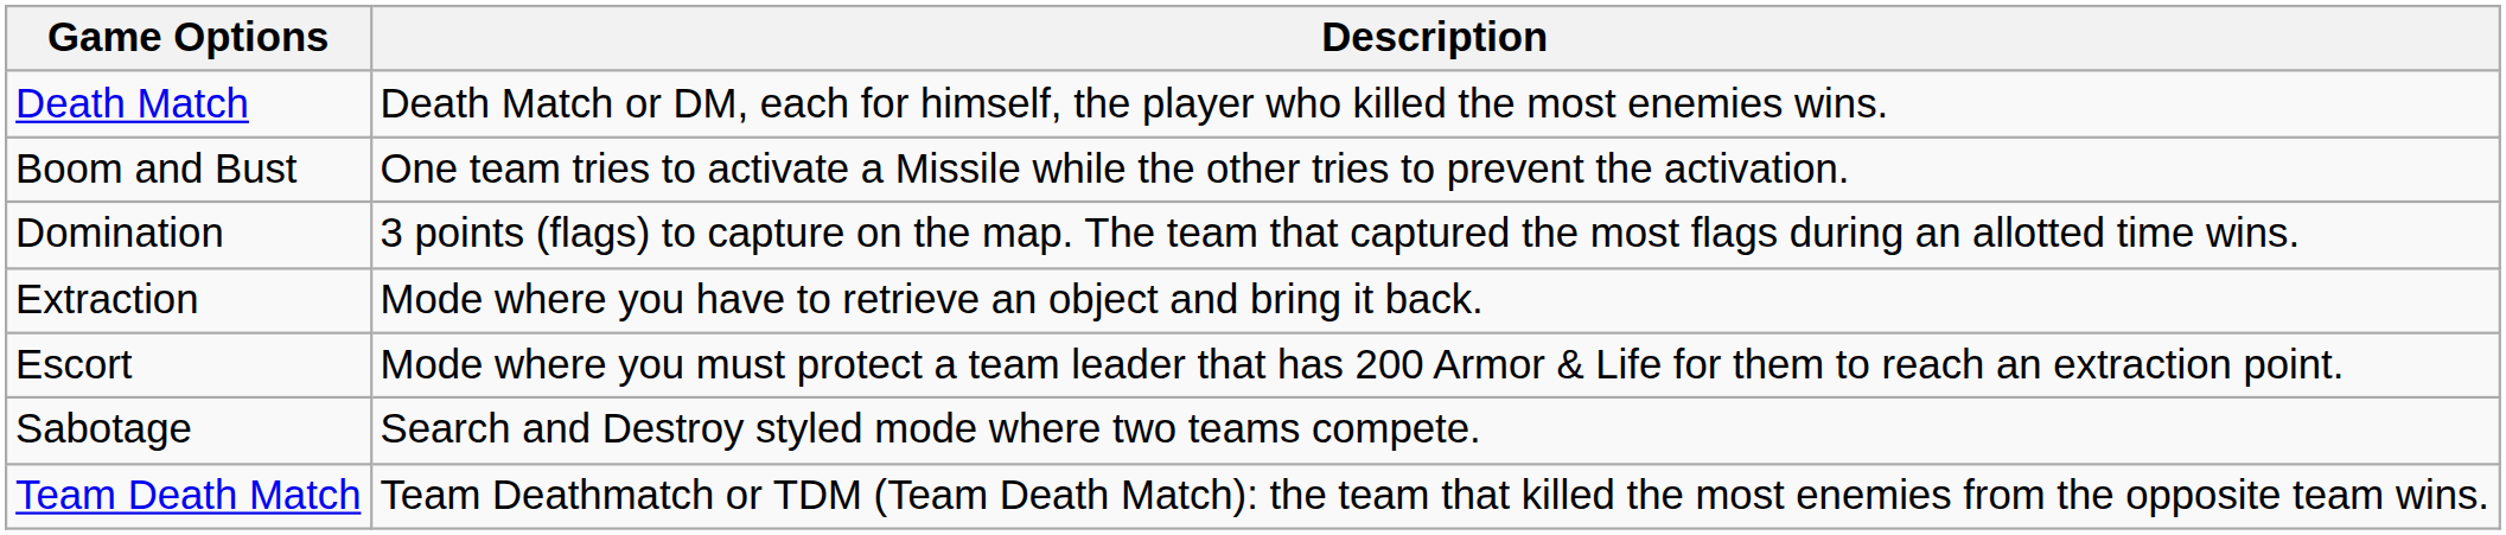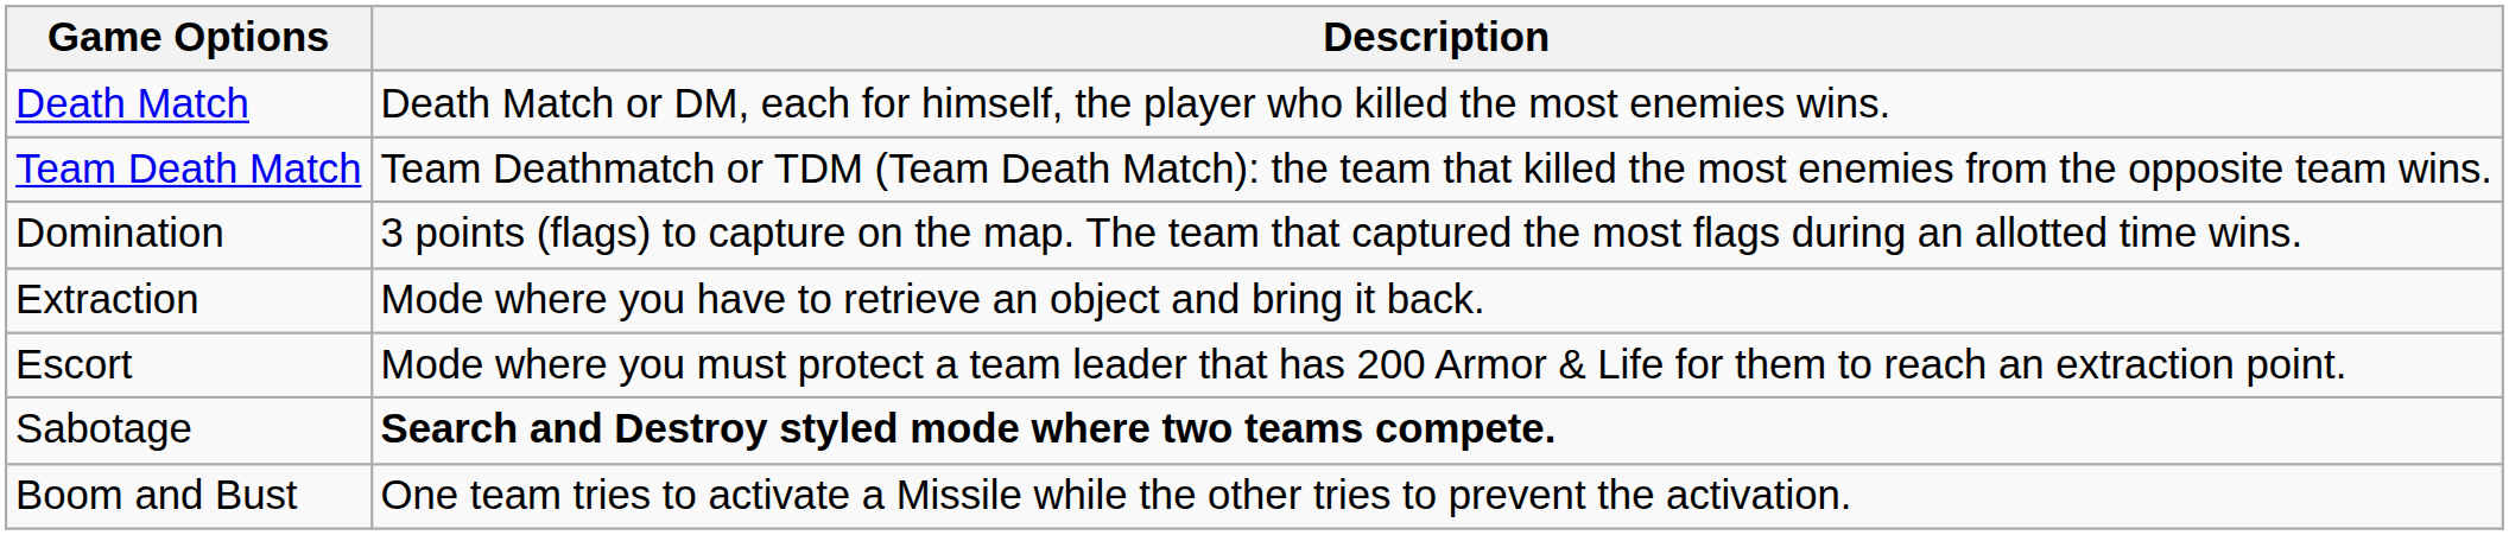rows swapped: Team Death Match <-> Boom and Bust
Sabotage | Description: normal -> bold
